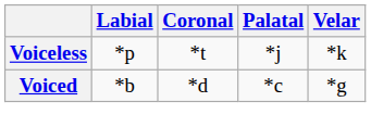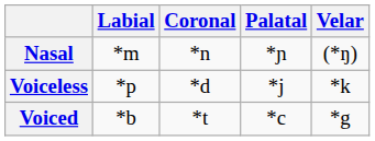+ row: Nasal | *m | *n | *ɲ | (*ŋ)
Voiceless | Coronal: *t -> *d
Voiced | Coronal: *d -> *t
